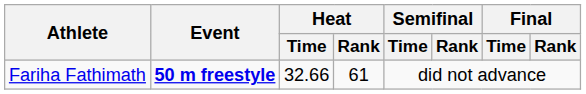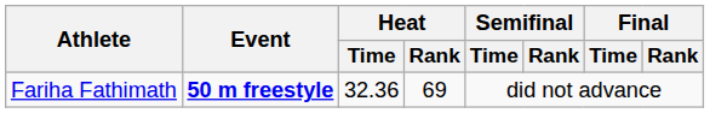Fariha Fathimath | Heat / Time: 32.66 -> 32.36
Fariha Fathimath | Heat / Rank: 61 -> 69
